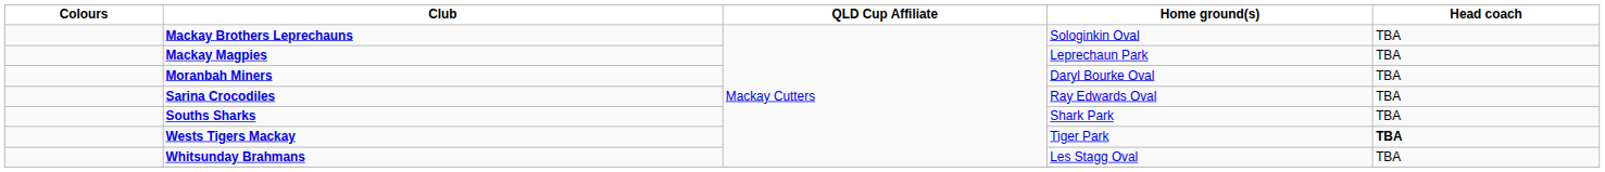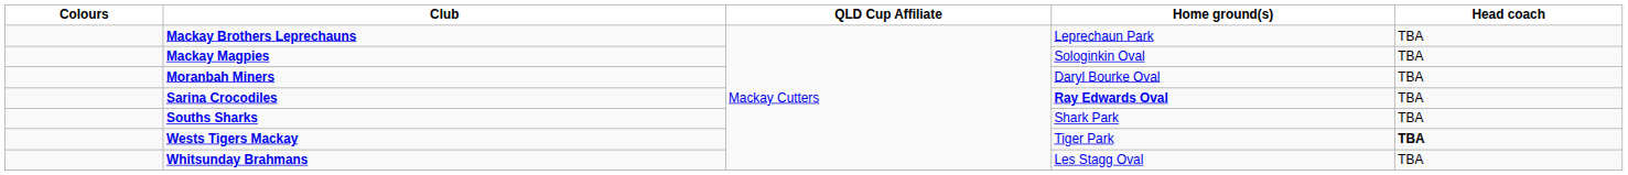Mackay Brothers Leprechauns | Home ground(s): Sologinkin Oval -> Leprechaun Park
Mackay Magpies | Home ground(s): Leprechaun Park -> Sologinkin Oval
Sarina Crocodiles | Home ground(s): normal -> bold
